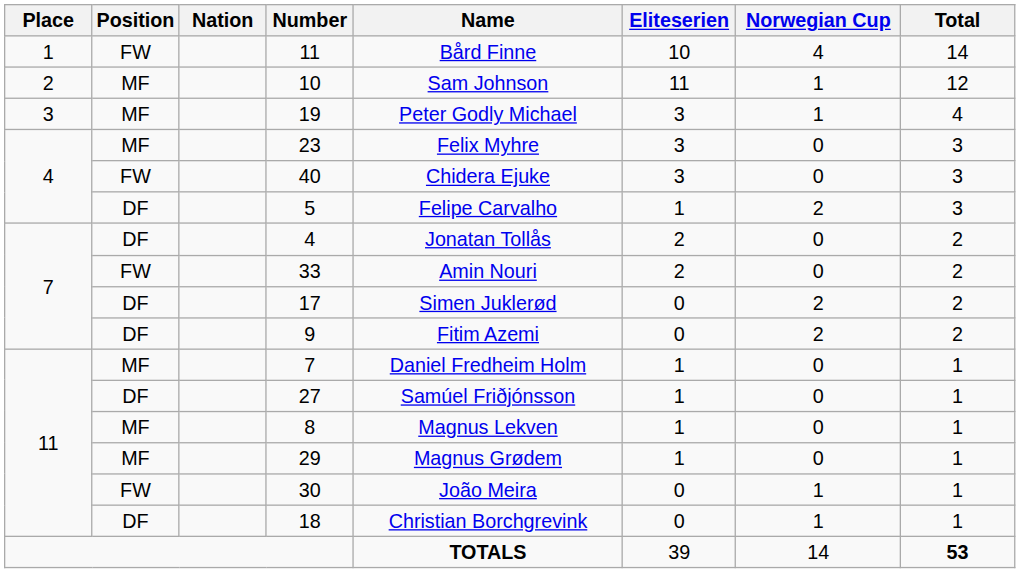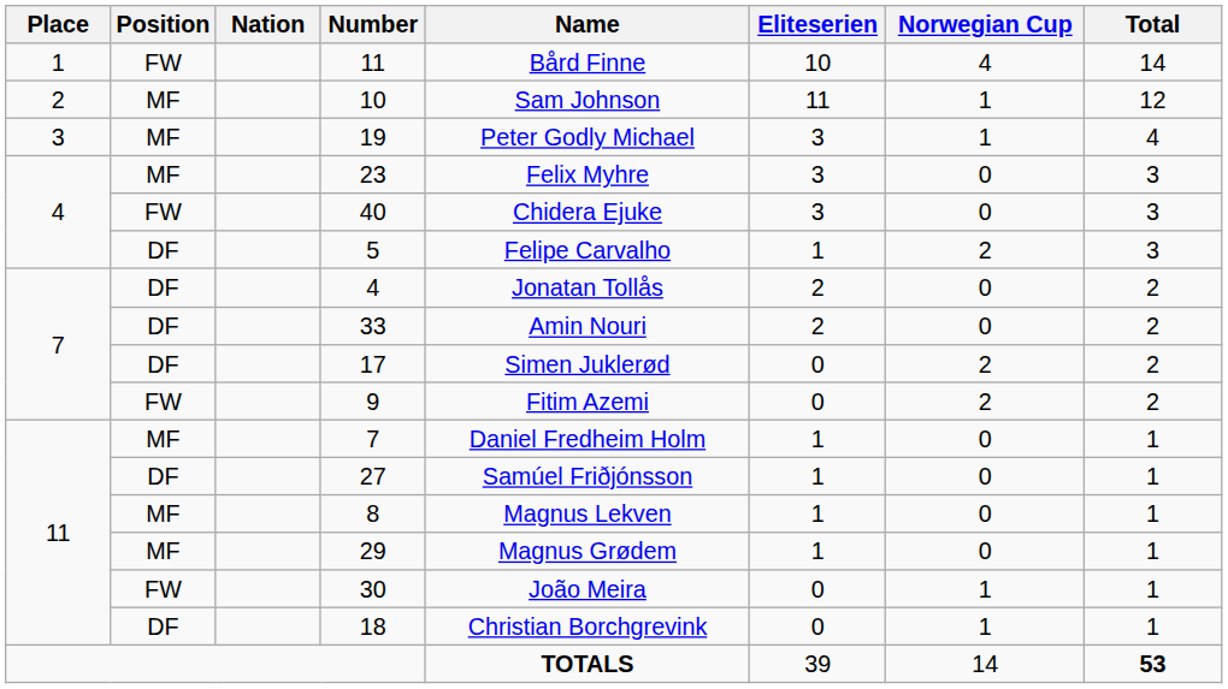33 | Position: FW -> DF
9 | Position: DF -> FW
